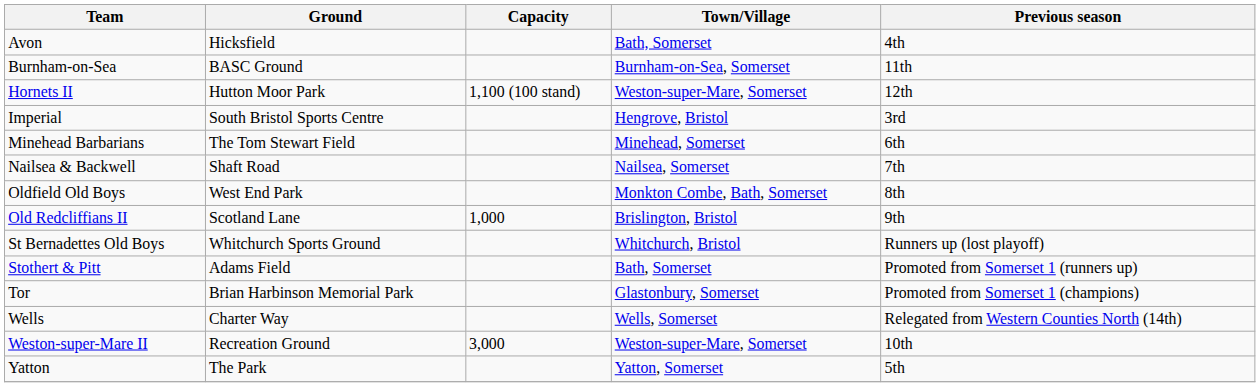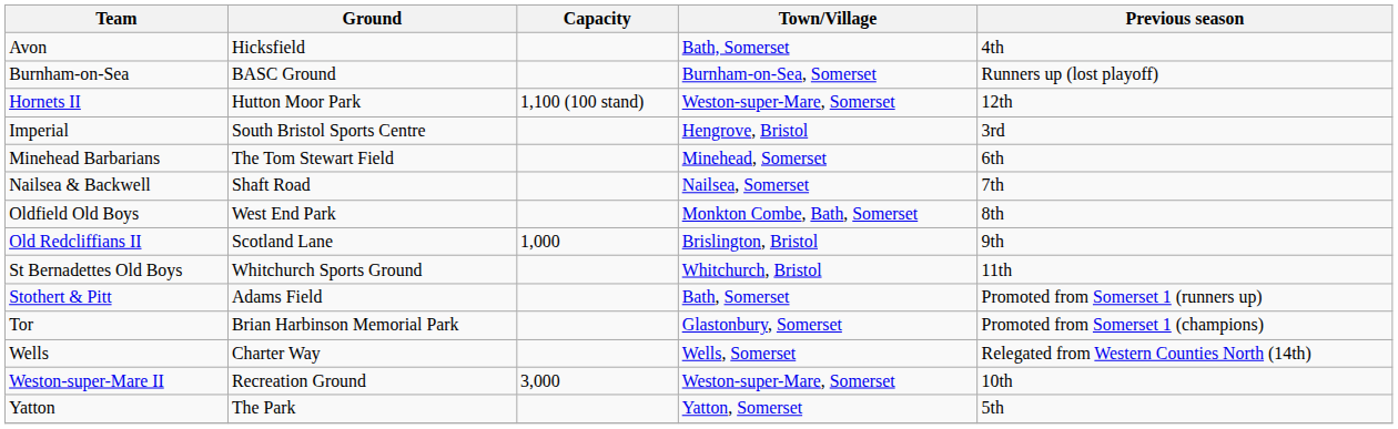Burnham-on-Sea | Previous season: 11th -> Runners up (lost playoff)
St Bernadettes Old Boys | Previous season: Runners up (lost playoff) -> 11th
